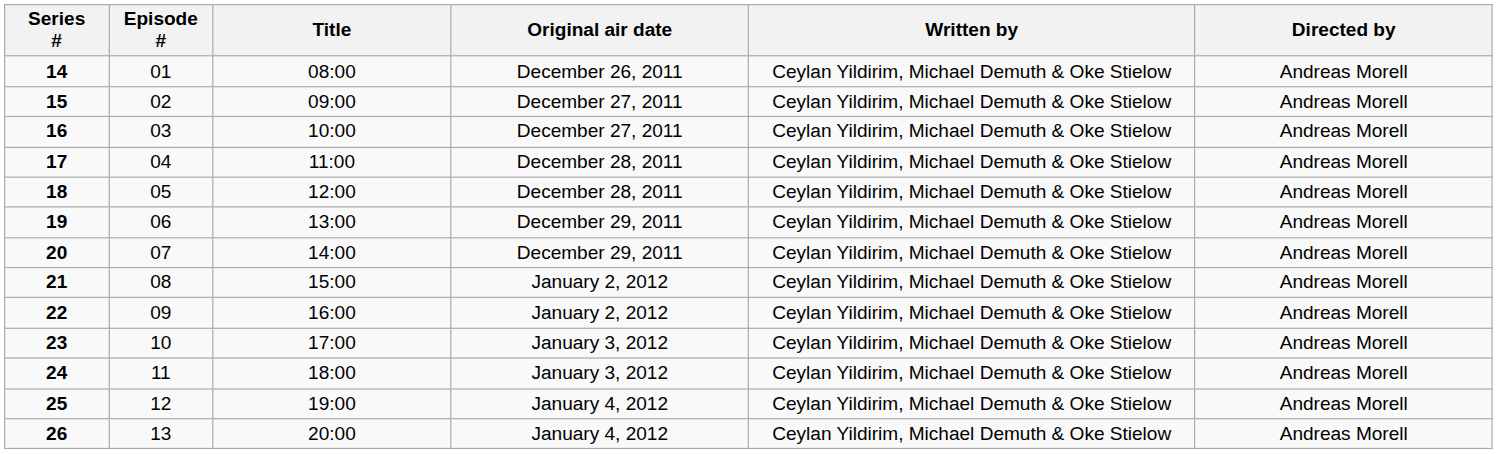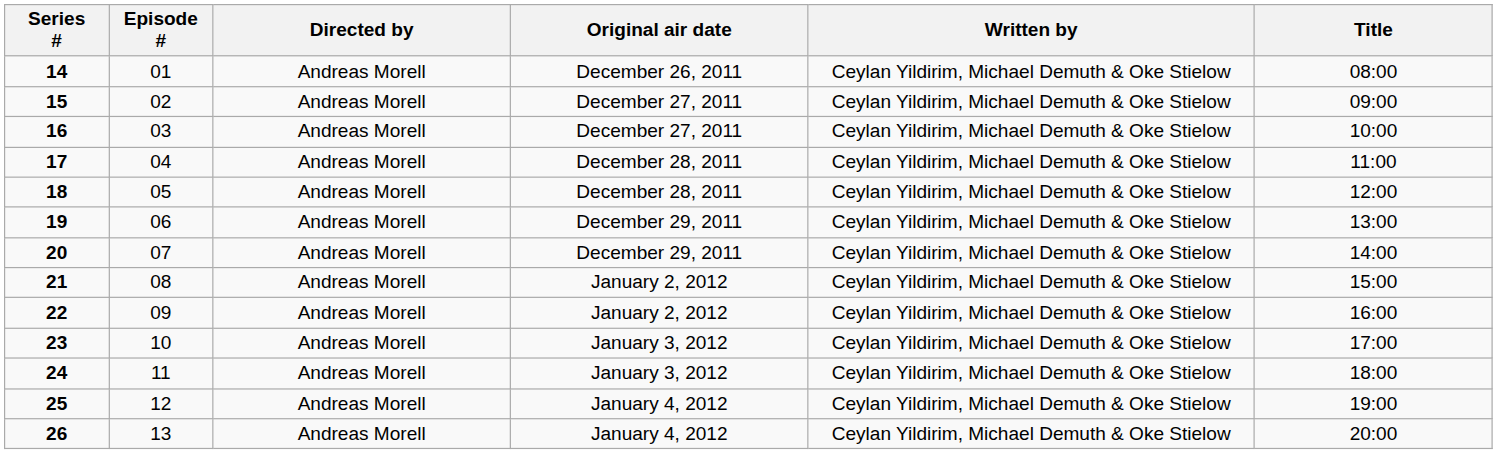columns swapped: Title <-> Directed by
